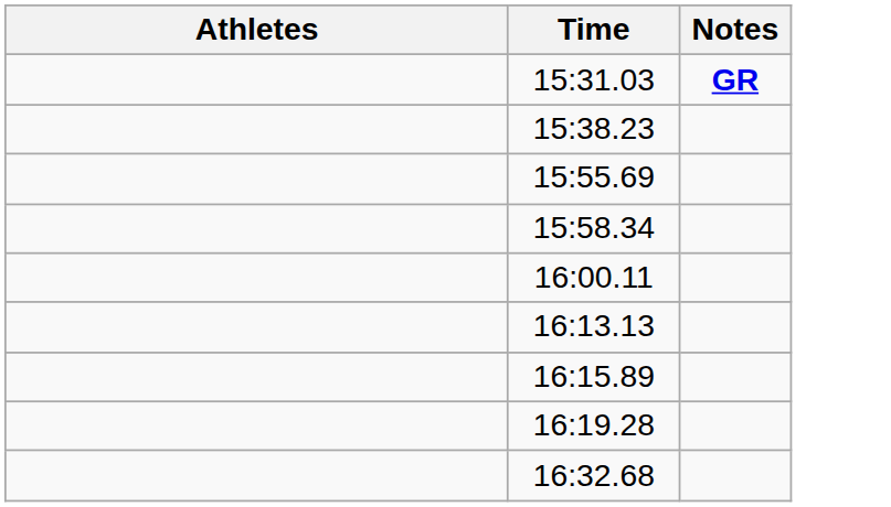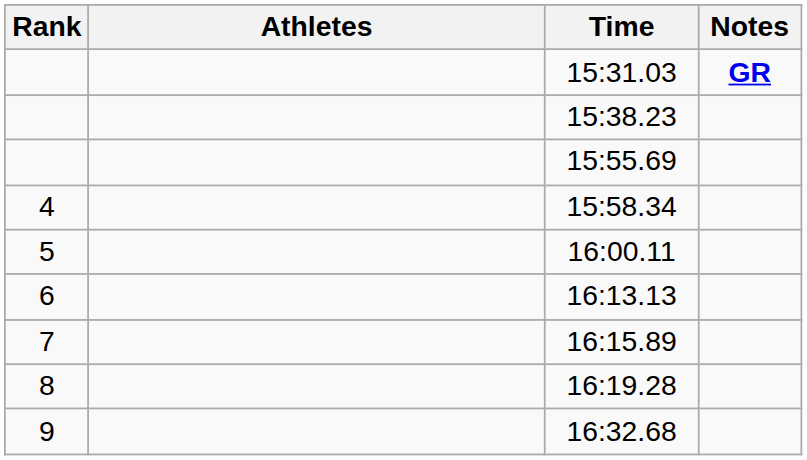+ column: Rank | 4 | 5 | 6 | 7 | 8 | 9
